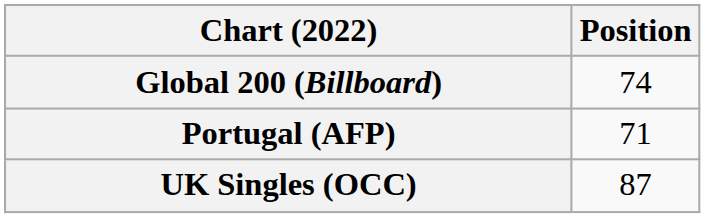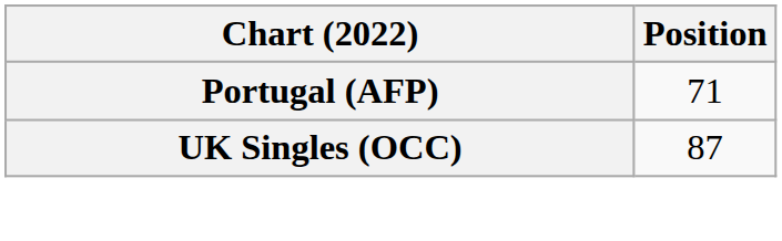- row: Global 200 (Billboard) | 74
